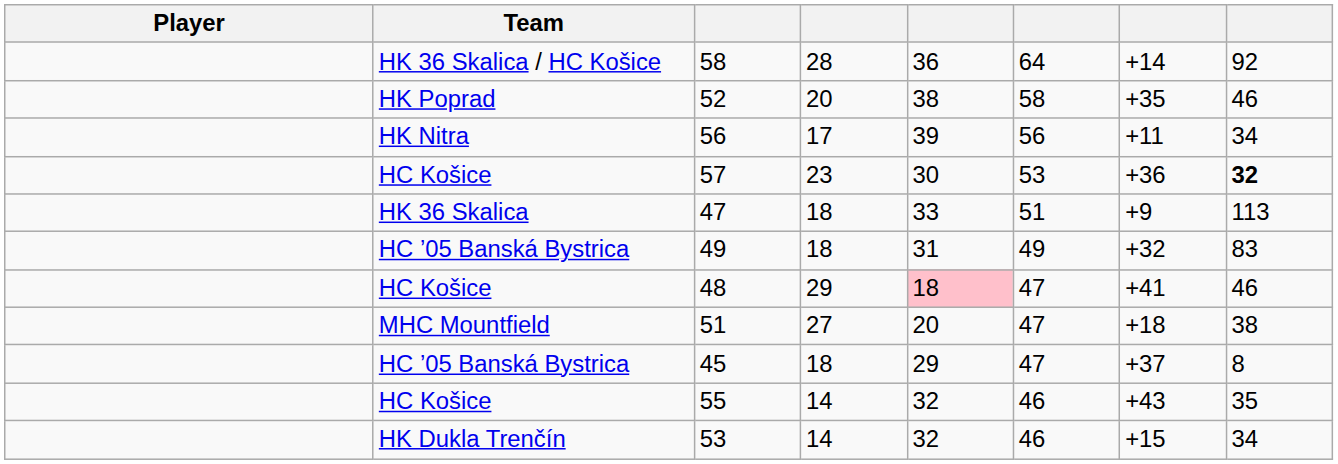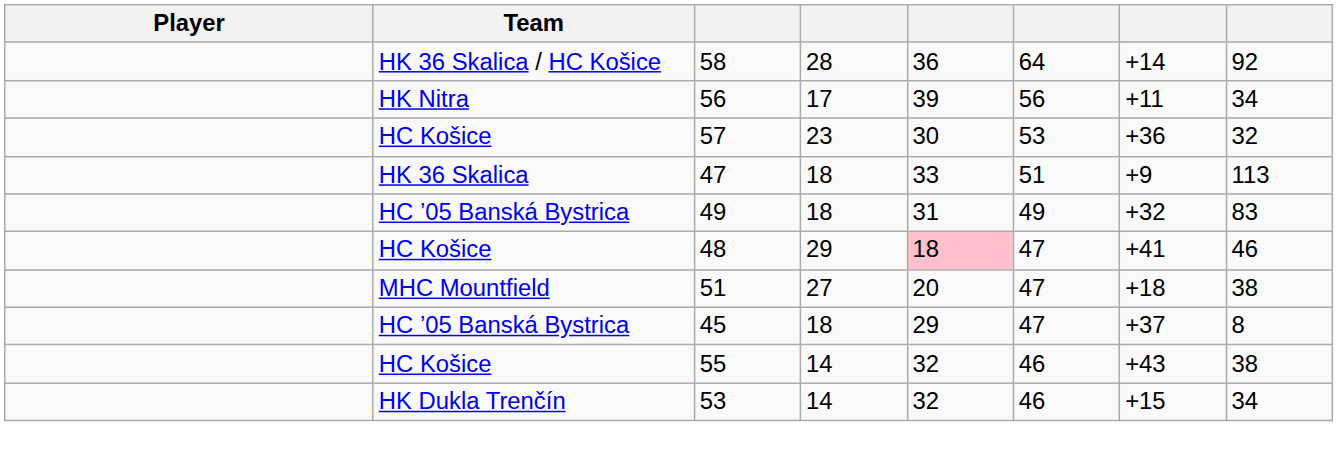- row: HK Poprad | 52 | 20 | 38 | 58 | +35 | 46
57 | column 8: bold -> normal
55 | column 8: 35 -> 38
